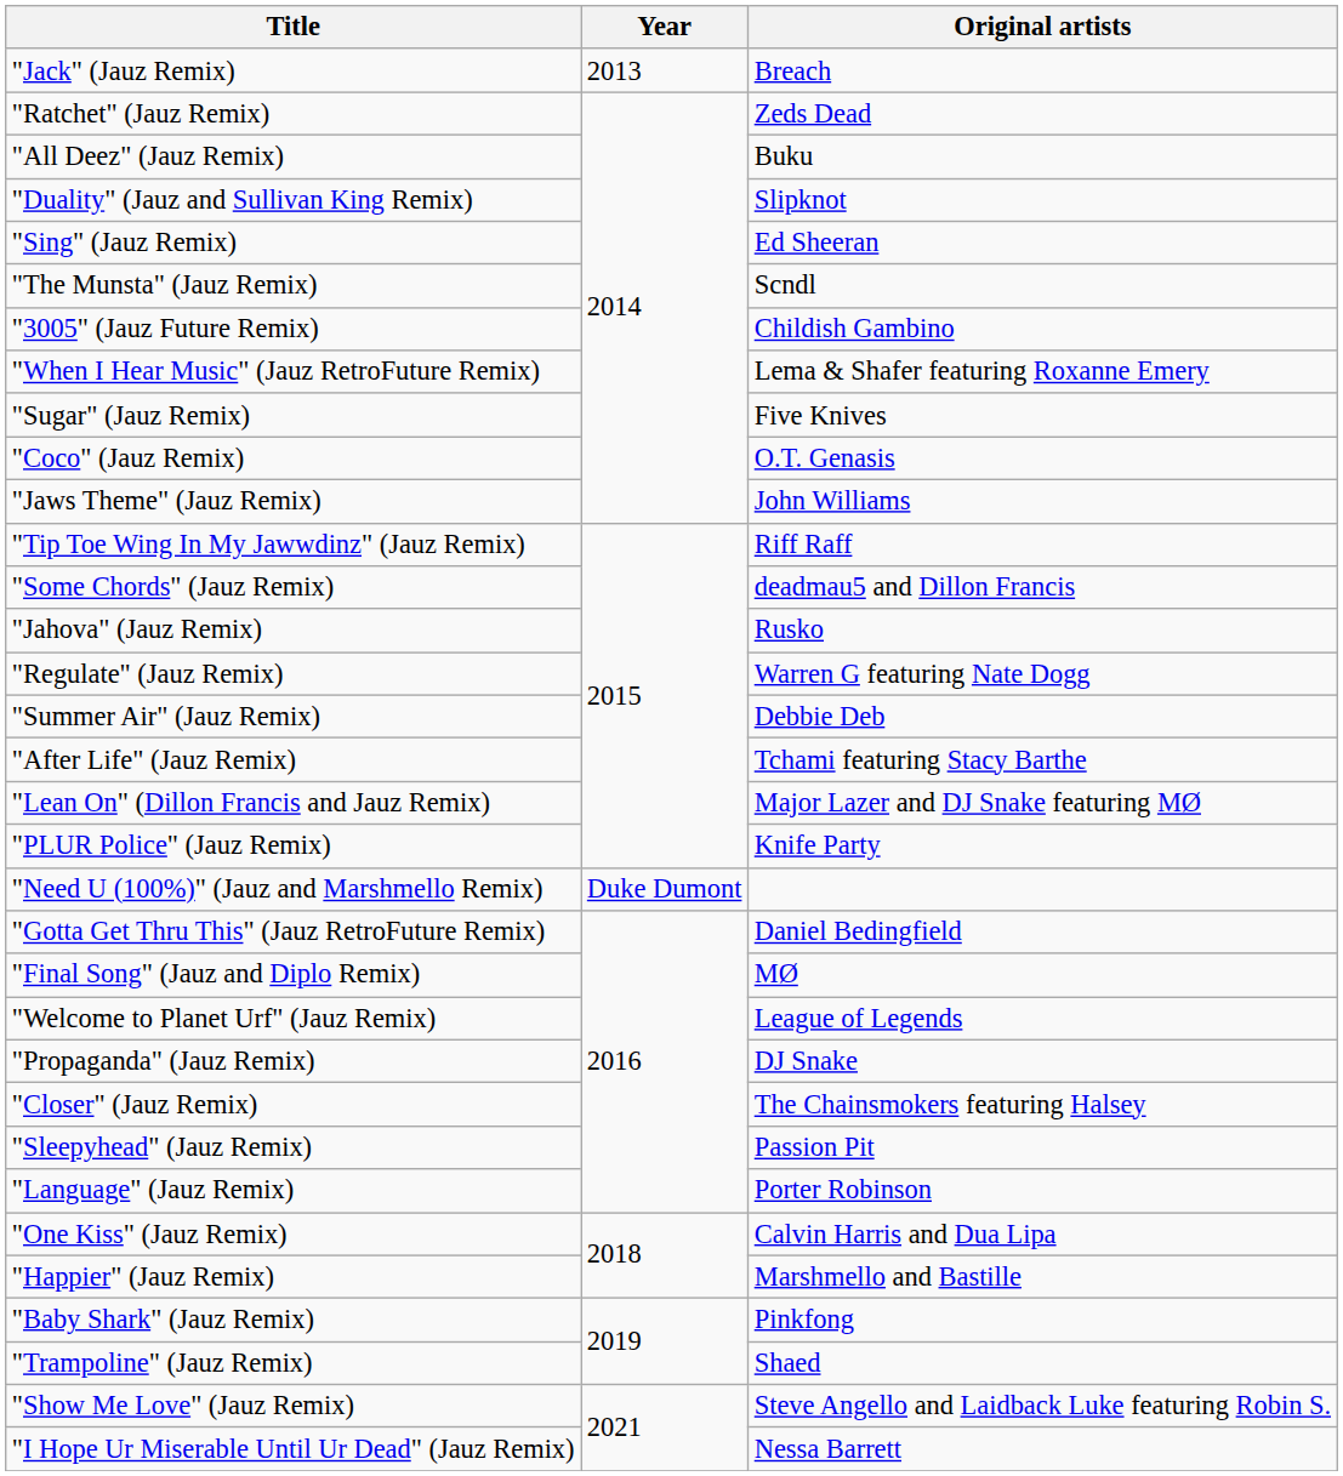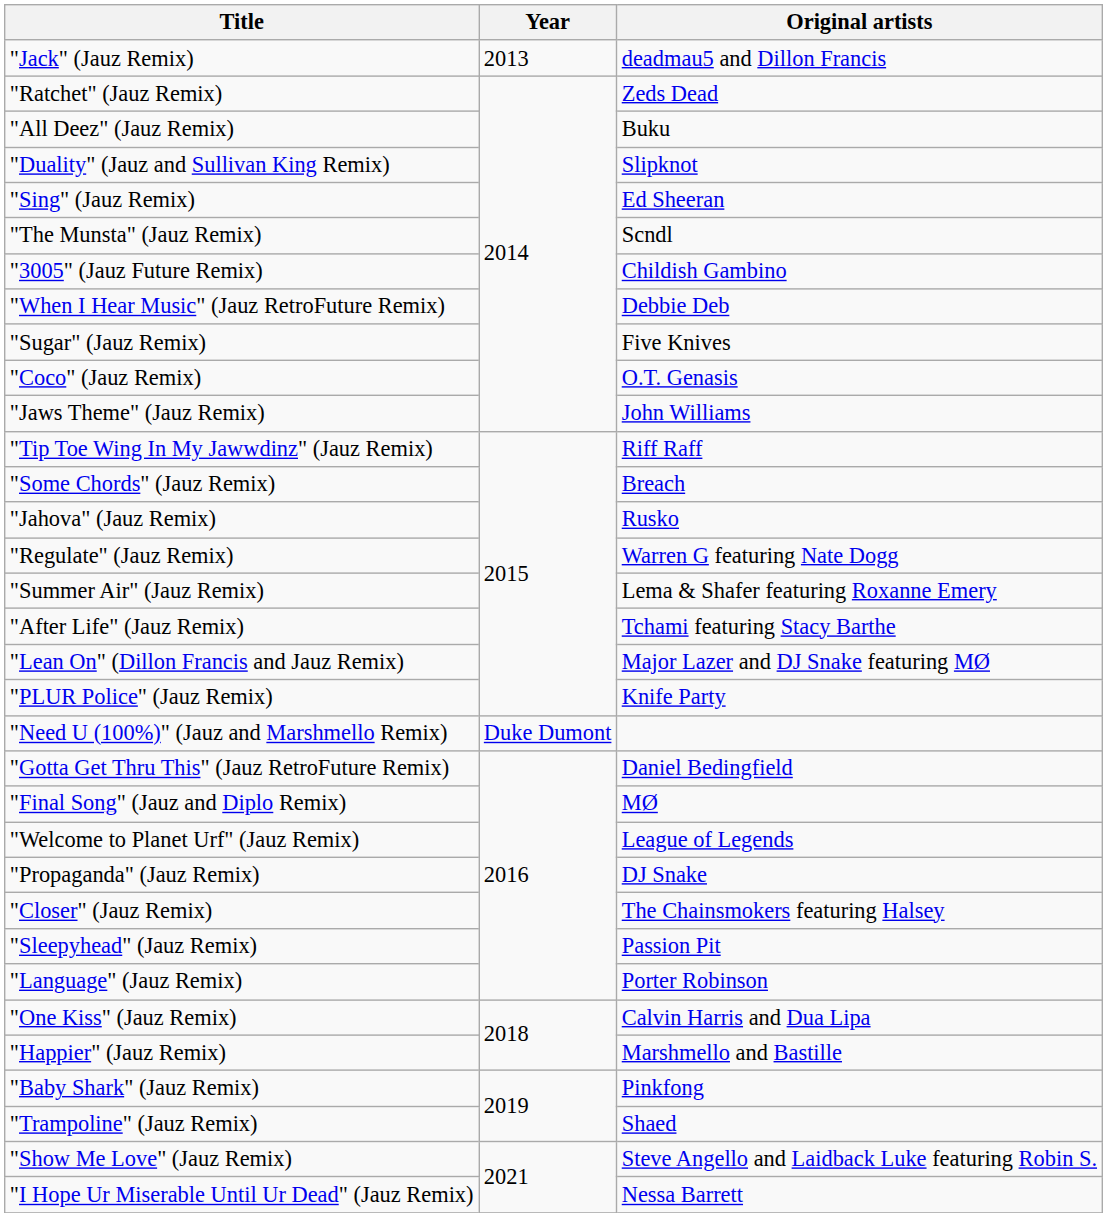"Jack" (Jauz Remix) | Original artists: Breach -> deadmau5 and Dillon Francis
"When I Hear Music" (Jauz RetroFuture Remix) | Original artists: Lema & Shafer featuring Roxanne Emery -> Debbie Deb
"Some Chords" (Jauz Remix) | Original artists: deadmau5 and Dillon Francis -> Breach
"Summer Air" (Jauz Remix) | Original artists: Debbie Deb -> Lema & Shafer featuring Roxanne Emery
